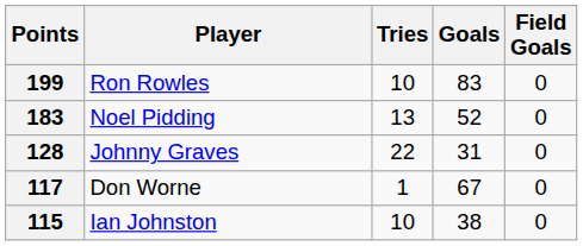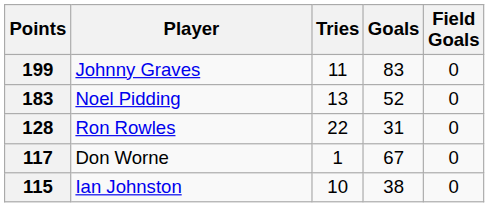199 | Player: Ron Rowles -> Johnny Graves
199 | Tries: 10 -> 11
128 | Player: Johnny Graves -> Ron Rowles
